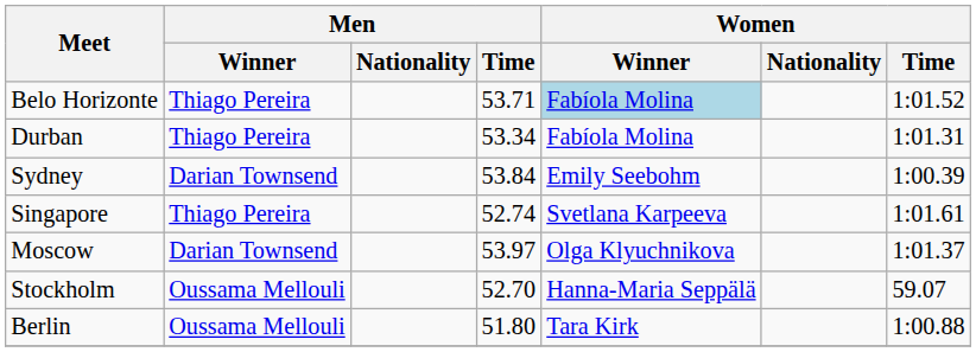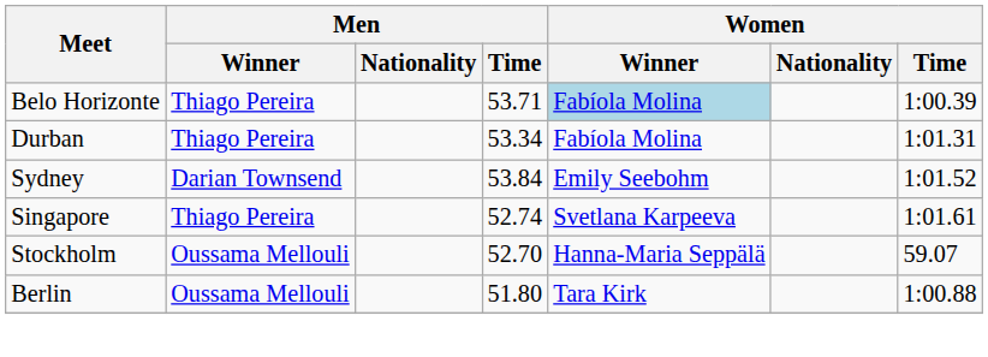Belo Horizonte | Women / Time: 1:01.52 -> 1:00.39
Sydney | Women / Time: 1:00.39 -> 1:01.52
- row: Moscow | Darian Townsend | 53.97 | Olga Klyuchnikova | 1:01.37
